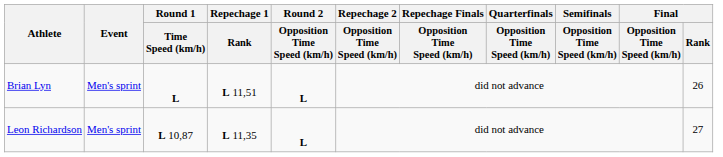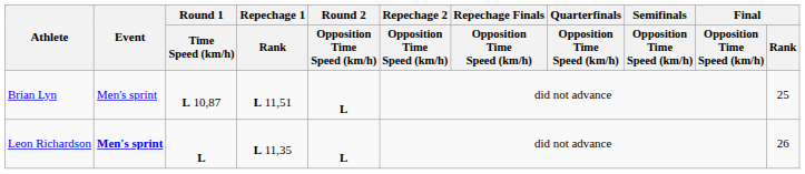Brian Lyn | Round 1 / Time Speed (km/h): L -> L 10,87
Brian Lyn | Final / Rank: 26 -> 25
Leon Richardson | Event: normal -> bold
Leon Richardson | Round 1 / Time Speed (km/h): L 10,87 -> L
Leon Richardson | Final / Rank: 27 -> 26
